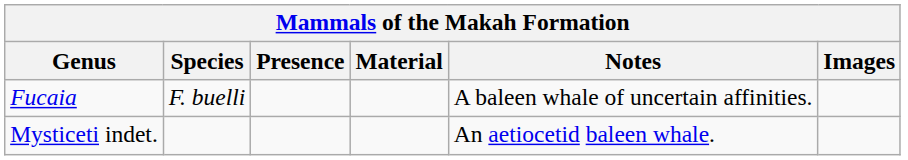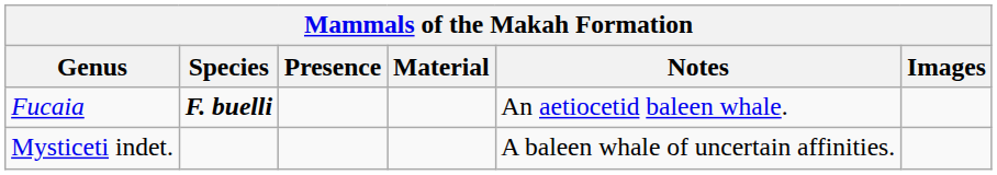Fucaia | Species: normal -> bold
Fucaia | Notes: A baleen whale of uncertain affinities. -> An aetiocetid baleen whale.
Mysticeti indet. | Notes: An aetiocetid baleen whale. -> A baleen whale of uncertain affinities.
